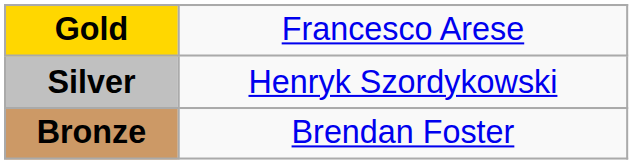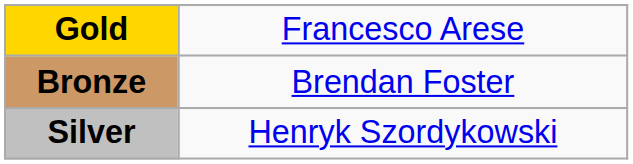rows swapped: Silver <-> Bronze
